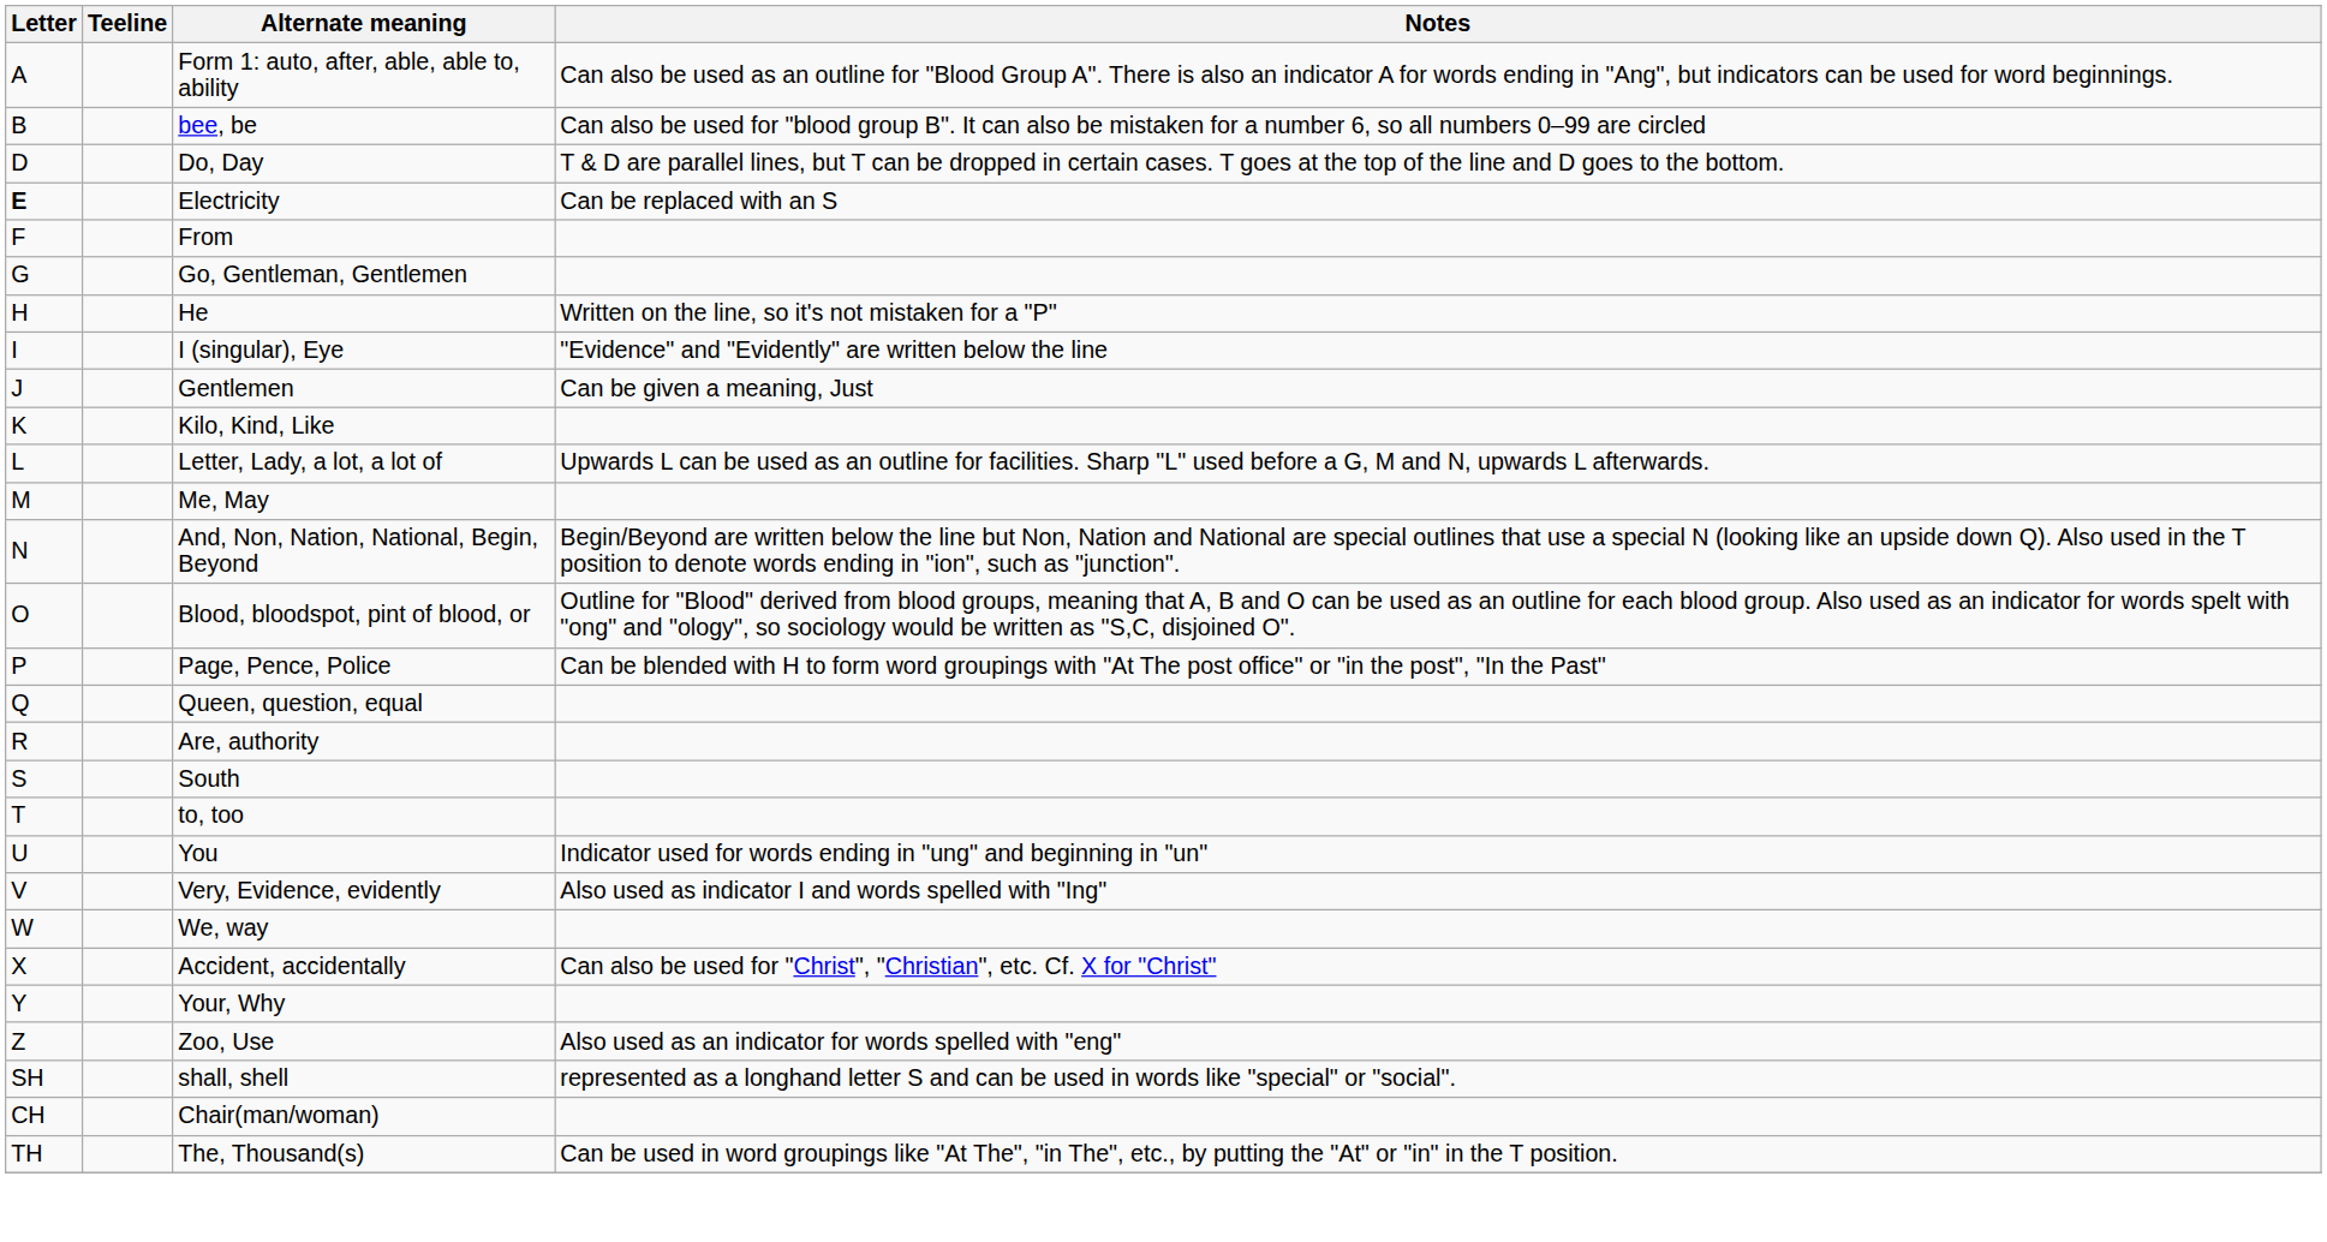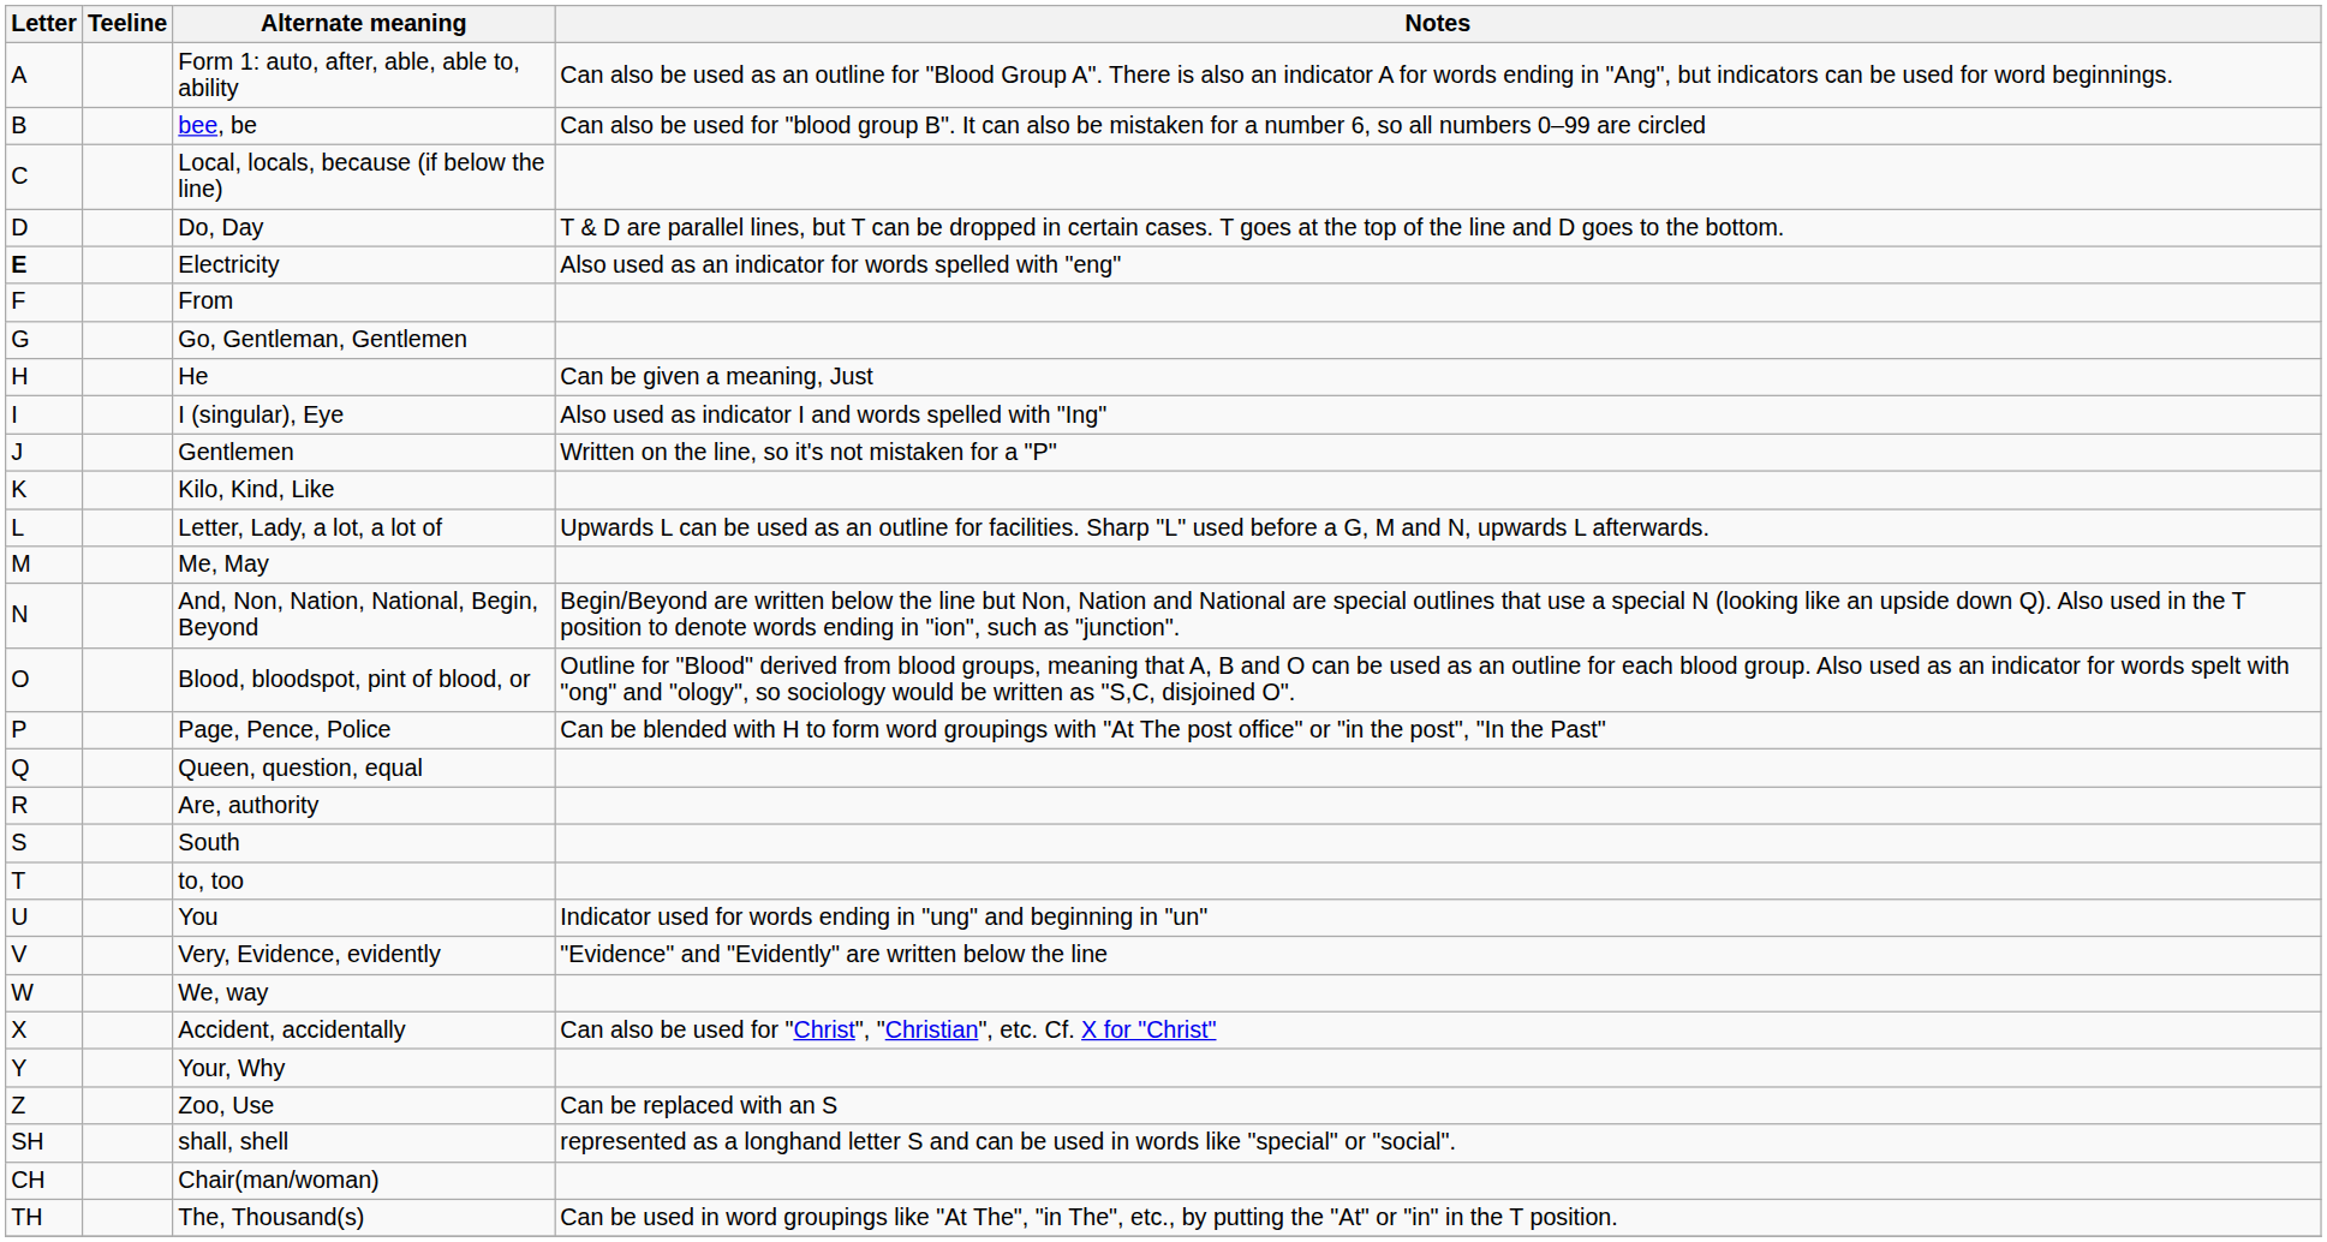+ row: C | Local, locals, because (if below the line)
Electricity | Notes: Can be replaced with an S -> Also used as an indicator for words spelled with "eng"
He | Notes: Written on the line, so it's not mistaken for a "P" -> Can be given a meaning, Just
I (singular), Eye | Notes: "Evidence" and "Evidently" are written below the line -> Also used as indicator I and words spelled with "Ing"
Gentlemen | Notes: Can be given a meaning, Just -> Written on the line, so it's not mistaken for a "P"
Very, Evidence, evidently | Notes: Also used as indicator I and words spelled with "Ing" -> "Evidence" and "Evidently" are written below the line
Zoo, Use | Notes: Also used as an indicator for words spelled with "eng" -> Can be replaced with an S
